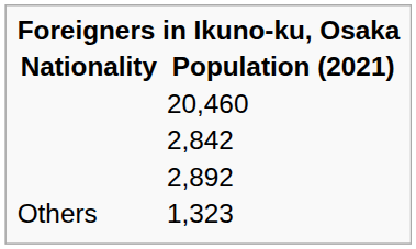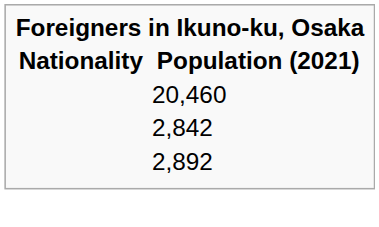- row: Others | 1,323
